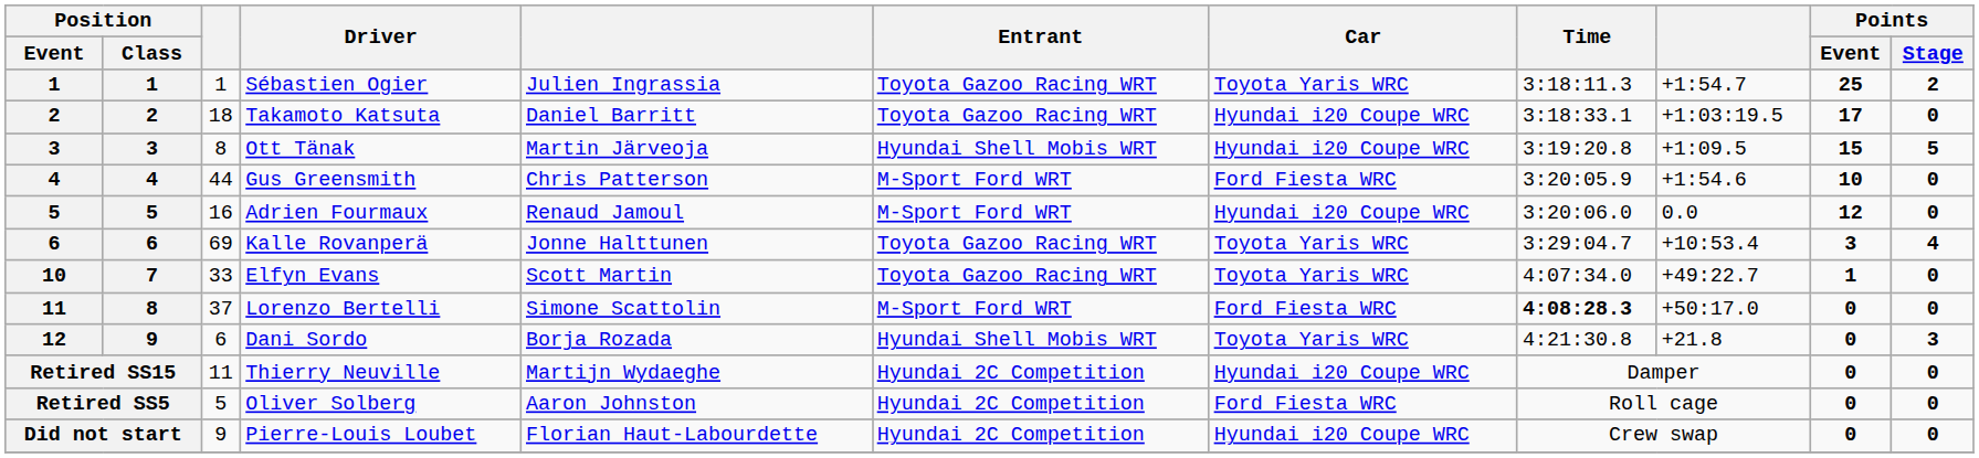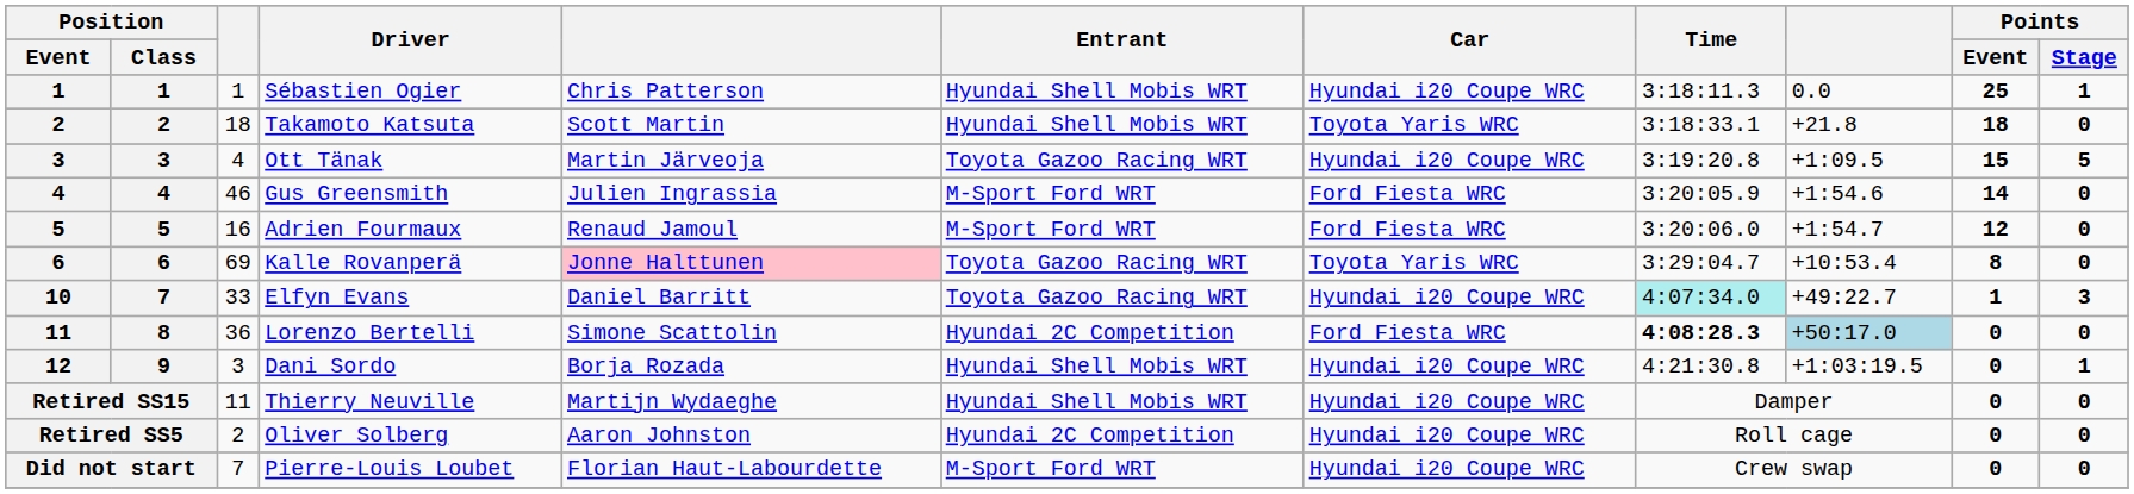Sébastien Ogier | column 5: Julien Ingrassia -> Chris Patterson
Sébastien Ogier | Entrant: Toyota Gazoo Racing WRT -> Hyundai Shell Mobis WRT
Sébastien Ogier | Car: Toyota Yaris WRC -> Hyundai i20 Coupe WRC
Sébastien Ogier | column 9: +1:54.7 -> 0.0
Sébastien Ogier | Points / Stage: 2 -> 1
Takamoto Katsuta | column 5: Daniel Barritt -> Scott Martin
Takamoto Katsuta | Entrant: Toyota Gazoo Racing WRT -> Hyundai Shell Mobis WRT
Takamoto Katsuta | Car: Hyundai i20 Coupe WRC -> Toyota Yaris WRC
Takamoto Katsuta | column 9: +1:03:19.5 -> +21.8
Takamoto Katsuta | Points / Event: 17 -> 18
Ott Tänak | column 3: 8 -> 4
Ott Tänak | Entrant: Hyundai Shell Mobis WRT -> Toyota Gazoo Racing WRT
Gus Greensmith | column 3: 44 -> 46
Gus Greensmith | column 5: Chris Patterson -> Julien Ingrassia
Gus Greensmith | Points / Event: 10 -> 14
Adrien Fourmaux | Car: Hyundai i20 Coupe WRC -> Ford Fiesta WRC
Adrien Fourmaux | column 9: 0.0 -> +1:54.7
Kalle Rovanperä | column 5: no background -> pink background
Kalle Rovanperä | Points / Event: 3 -> 8
Kalle Rovanperä | Points / Stage: 4 -> 0
Elfyn Evans | column 5: Scott Martin -> Daniel Barritt
Elfyn Evans | Car: Toyota Yaris WRC -> Hyundai i20 Coupe WRC
Elfyn Evans | Time: no background -> paleturquoise background
Elfyn Evans | Points / Stage: 0 -> 3
Lorenzo Bertelli | column 3: 37 -> 36
Lorenzo Bertelli | Entrant: M-Sport Ford WRT -> Hyundai 2C Competition
Lorenzo Bertelli | column 9: no background -> lightblue background
Dani Sordo | column 3: 6 -> 3
Dani Sordo | Car: Toyota Yaris WRC -> Hyundai i20 Coupe WRC
Dani Sordo | column 9: +21.8 -> +1:03:19.5
Dani Sordo | Points / Stage: 3 -> 1
Thierry Neuville | Entrant: Hyundai 2C Competition -> Hyundai Shell Mobis WRT
Oliver Solberg | column 3: 5 -> 2
Oliver Solberg | Car: Ford Fiesta WRC -> Hyundai i20 Coupe WRC
Pierre-Louis Loubet | column 3: 9 -> 7
Pierre-Louis Loubet | Entrant: Hyundai 2C Competition -> M-Sport Ford WRT
